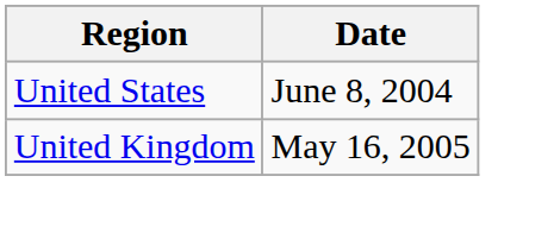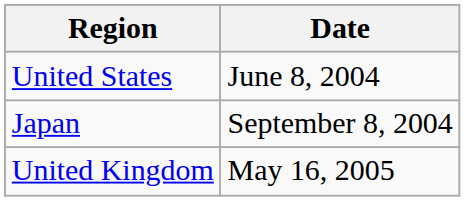+ row: Japan | September 8, 2004
